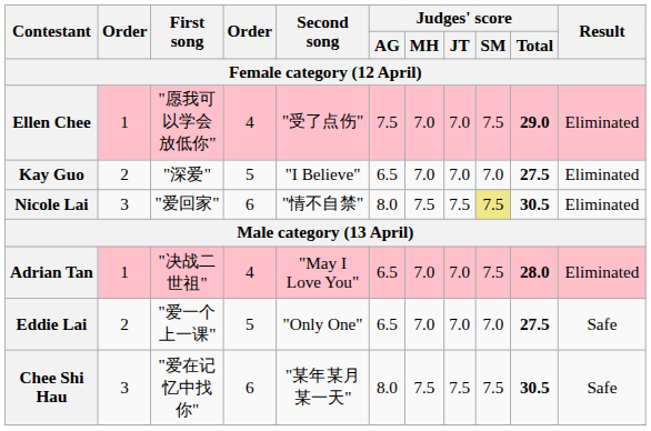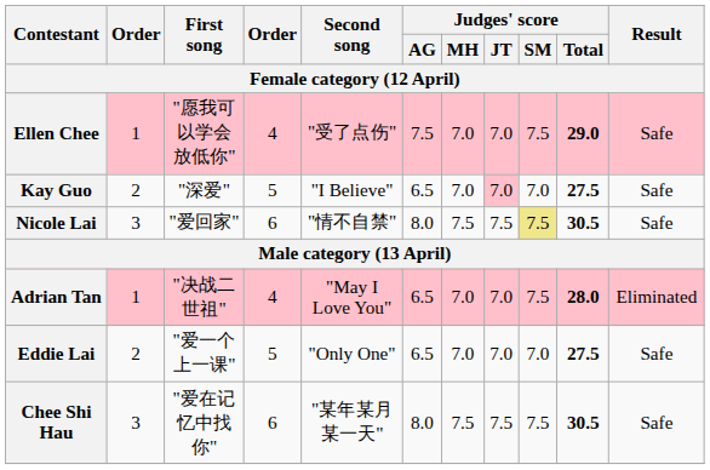Ellen Chee | Result: Eliminated -> Safe
Kay Guo | Judges' score / JT: no background -> pink background
Kay Guo | Result: Eliminated -> Safe
Nicole Lai | Result: Eliminated -> Safe
